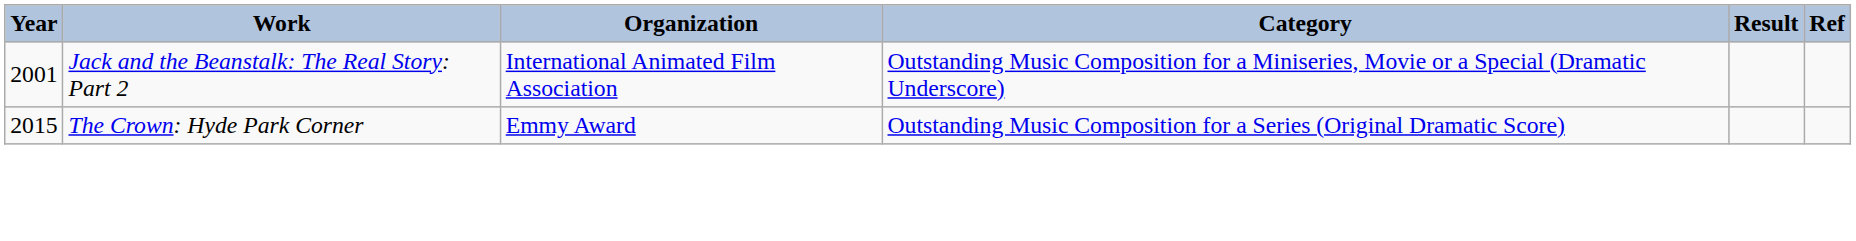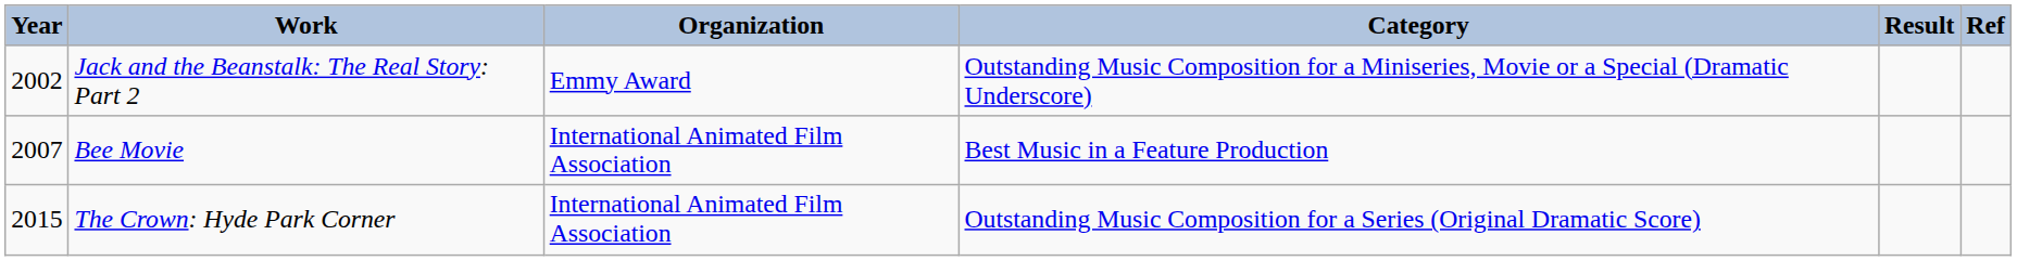Jack and the Beanstalk: The Real Story: Part 2 | Year: 2001 -> 2002
Jack and the Beanstalk: The Real Story: Part 2 | Organization: International Animated Film Association -> Emmy Award
+ row: 2007 | Bee Movie | International Animated Film Association | Best Music in a Feature Production
The Crown: Hyde Park Corner | Organization: Emmy Award -> International Animated Film Association
